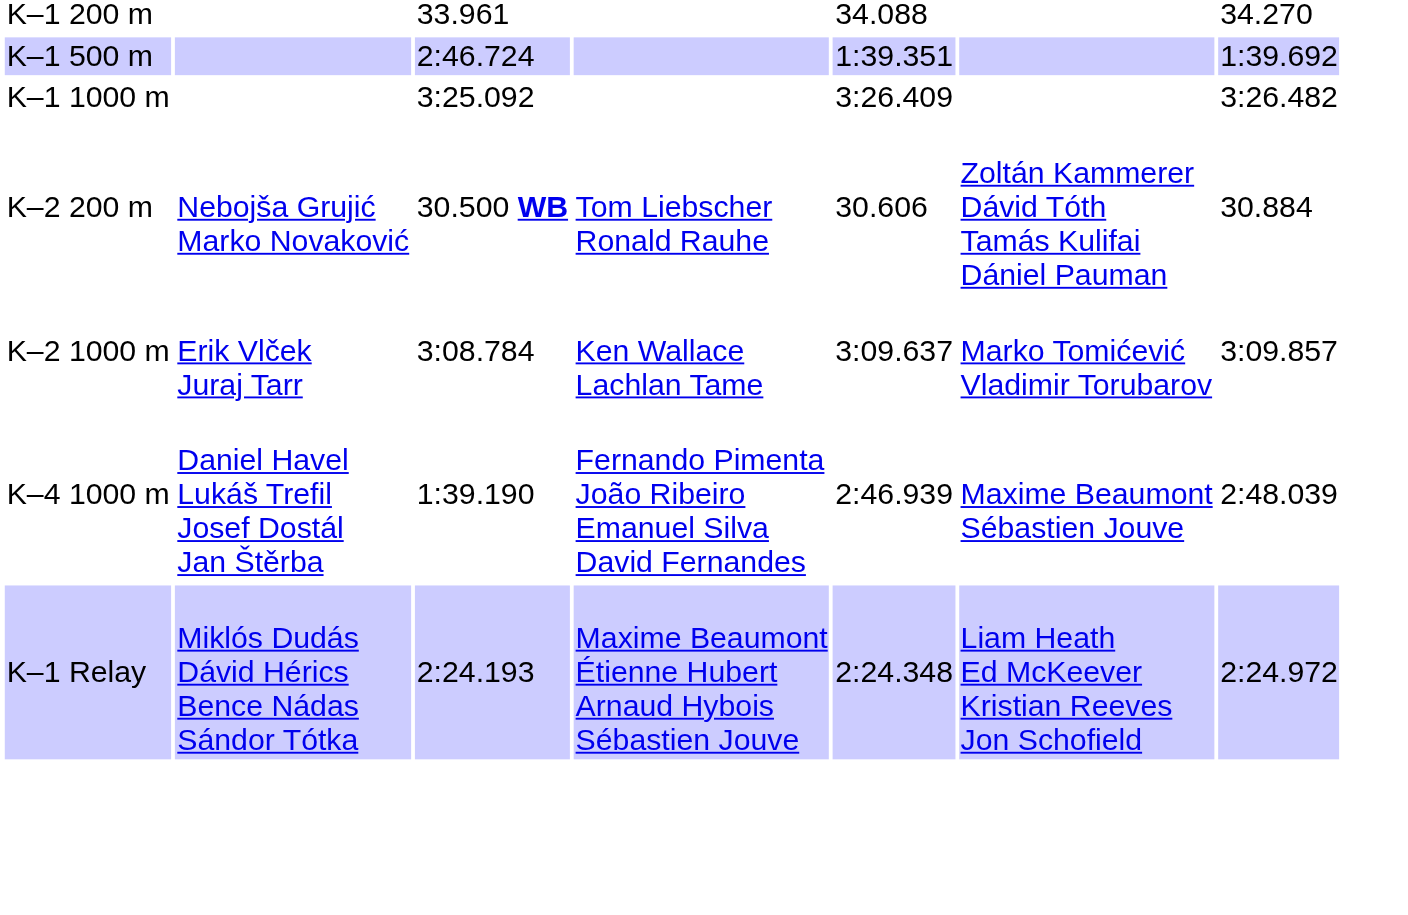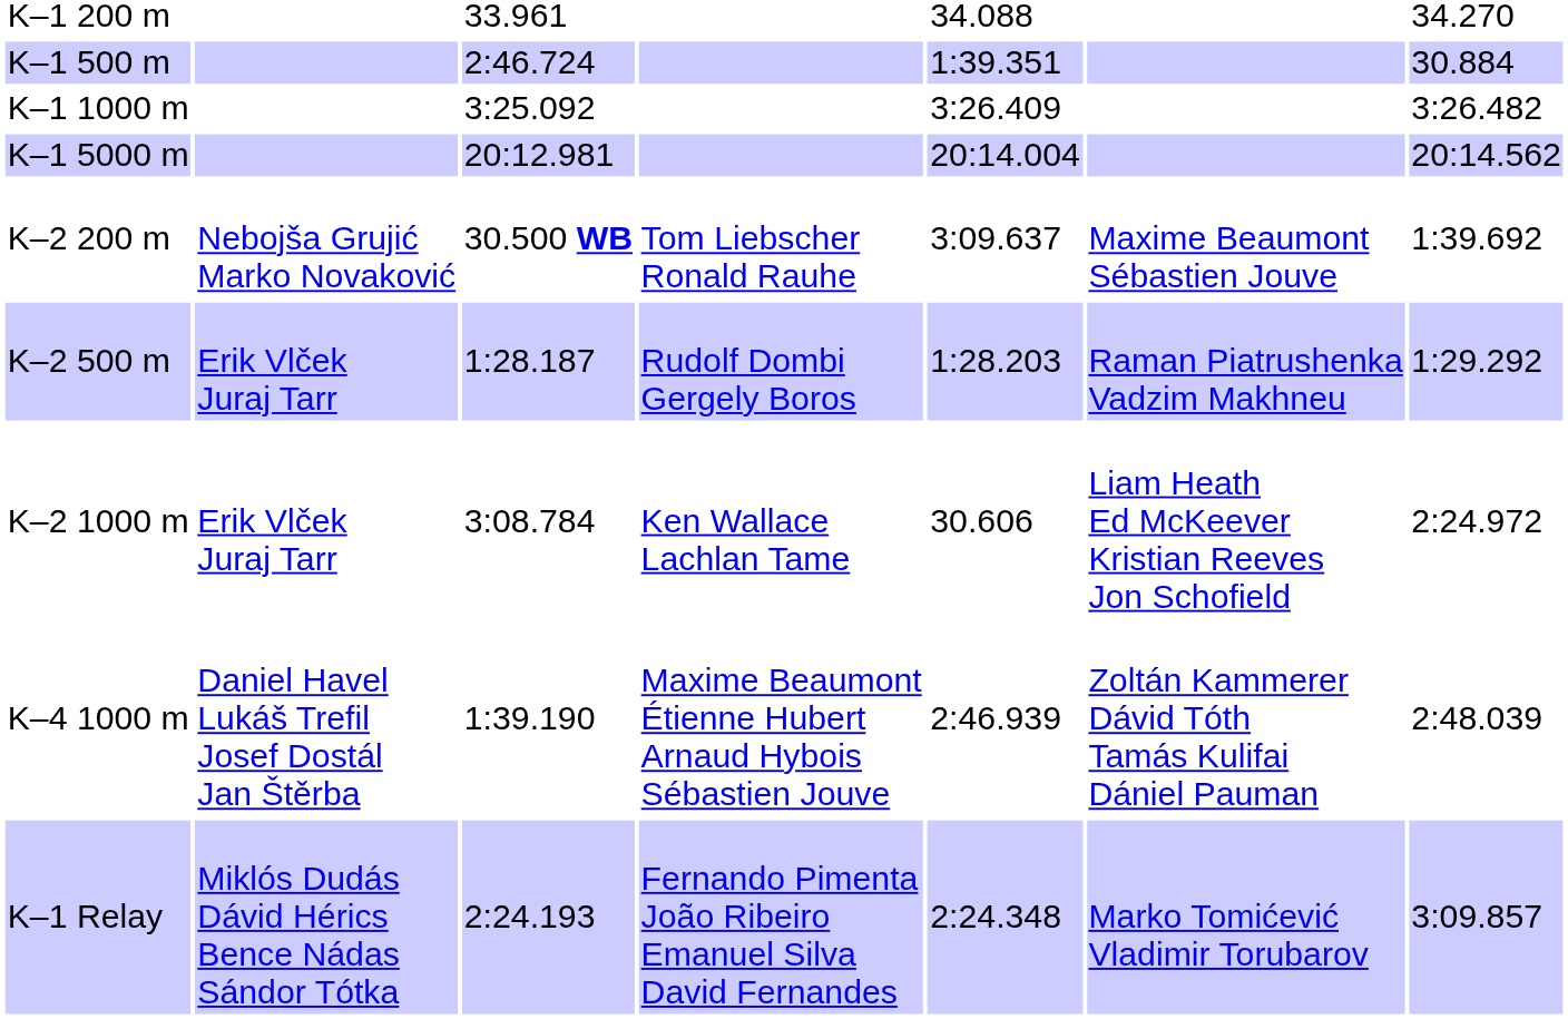K–1 500 m | column 7: 1:39.692 -> 30.884
+ row: K–1 5000 m | 20:12.981 | 20:14.004 | 20:14.562
K–2 200 m | column 5: 30.606 -> 3:09.637
K–2 200 m | column 6: Zoltán Kammerer Dávid Tóth Tamás Kulifai Dániel Pauman -> Maxime Beaumont Sébastien Jouve
K–2 200 m | column 7: 30.884 -> 1:39.692
+ row: K–2 500 m | Erik Vlček Juraj Tarr | 1:28.187 | Rudolf Dombi Gergely Boros | 1:28.203 | Raman Piatrushenka Vadzim Makhneu | 1:29.292
K–2 1000 m | column 5: 3:09.637 -> 30.606
K–2 1000 m | column 6: Marko Tomićević Vladimir Torubarov -> Liam Heath Ed McKeever Kristian Reeves Jon Schofield
K–2 1000 m | column 7: 3:09.857 -> 2:24.972
K–4 1000 m | column 4: Fernando Pimenta João Ribeiro Emanuel Silva David Fernandes -> Maxime Beaumont Étienne Hubert Arnaud Hybois Sébastien Jouve
K–4 1000 m | column 6: Maxime Beaumont Sébastien Jouve -> Zoltán Kammerer Dávid Tóth Tamás Kulifai Dániel Pauman
K–1 Relay | column 4: Maxime Beaumont Étienne Hubert Arnaud Hybois Sébastien Jouve -> Fernando Pimenta João Ribeiro Emanuel Silva David Fernandes
K–1 Relay | column 6: Liam Heath Ed McKeever Kristian Reeves Jon Schofield -> Marko Tomićević Vladimir Torubarov
K–1 Relay | column 7: 2:24.972 -> 3:09.857
